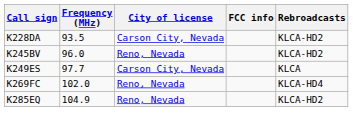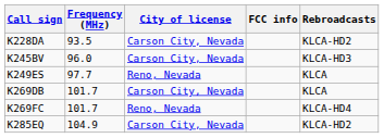K245BV | City of license: Reno, Nevada -> Carson City, Nevada
K245BV | Rebroadcasts: KLCA-HD2 -> KLCA-HD3
K249ES | City of license: Carson City, Nevada -> Reno, Nevada
+ row: K269DB | 101.7 | Carson City, Nevada | KLCA
K269FC | Frequency (MHz): 102.0 -> 101.7
K285EQ | City of license: Reno, Nevada -> Carson City, Nevada
